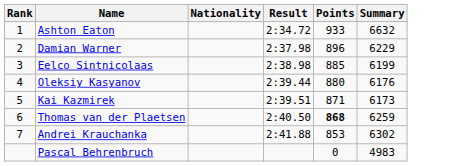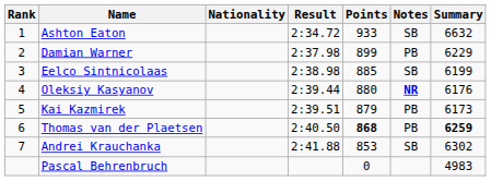+ column: Notes | SB | PB | SB | NR | PB | PB | SB
Damian Warner | Points: 896 -> 899
Kai Kazmirek | Points: 871 -> 879
Thomas van der Plaetsen | Summary: normal -> bold
